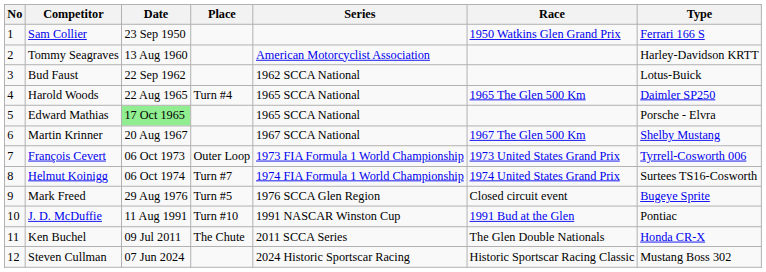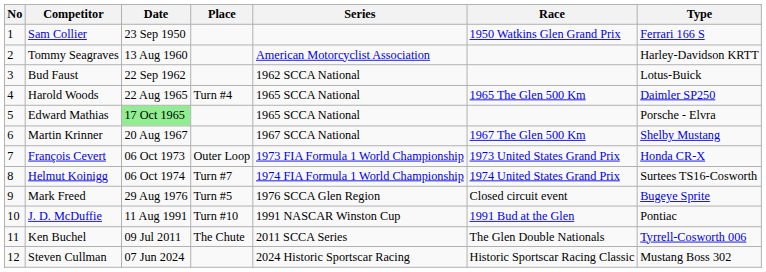François Cevert | Type: Tyrrell-Cosworth 006 -> Honda CR-X
Ken Buchel | Type: Honda CR-X -> Tyrrell-Cosworth 006
